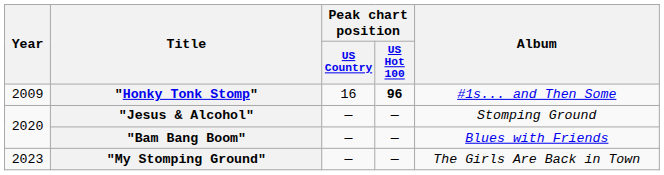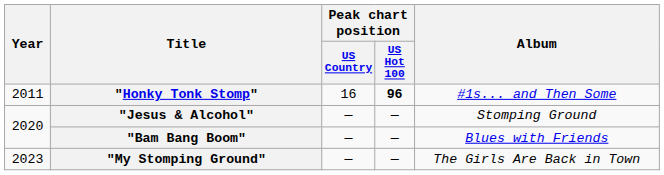"Honky Tonk Stomp" | Year: 2009 -> 2011
